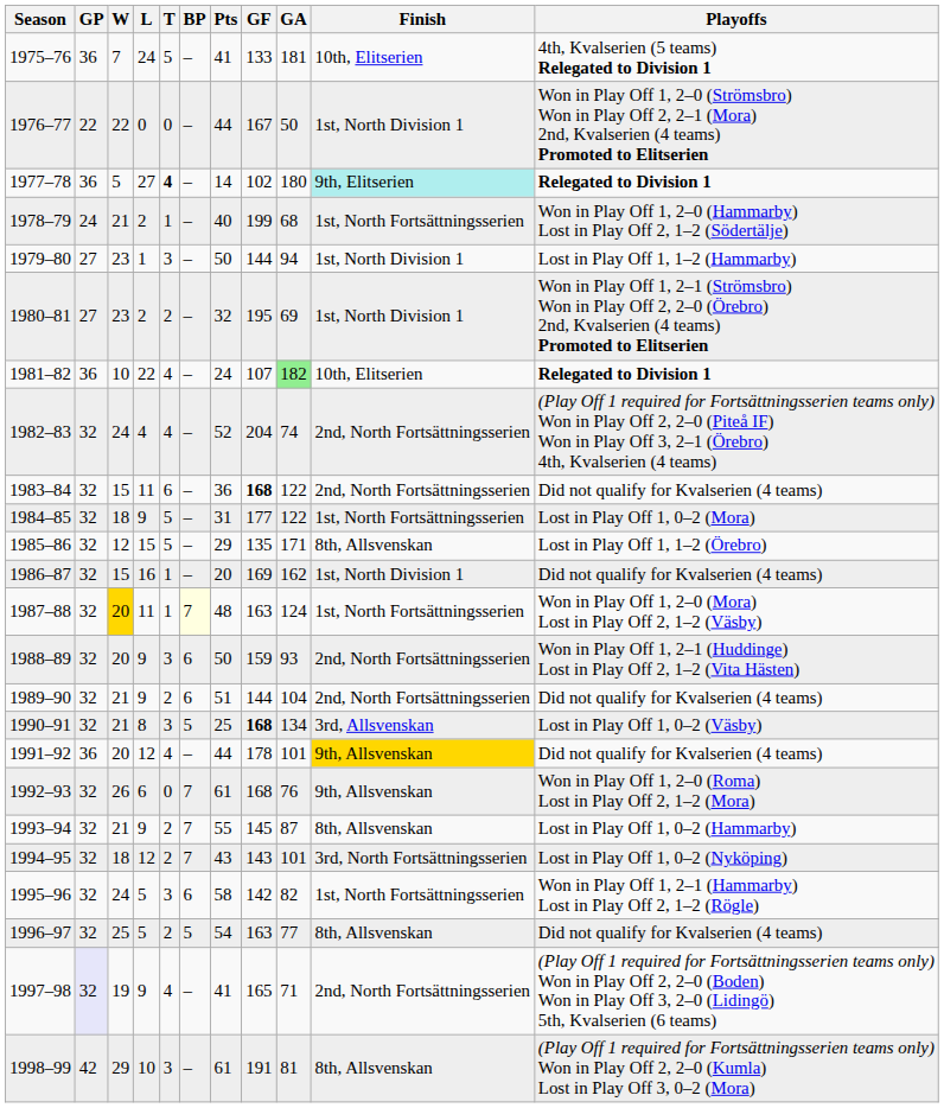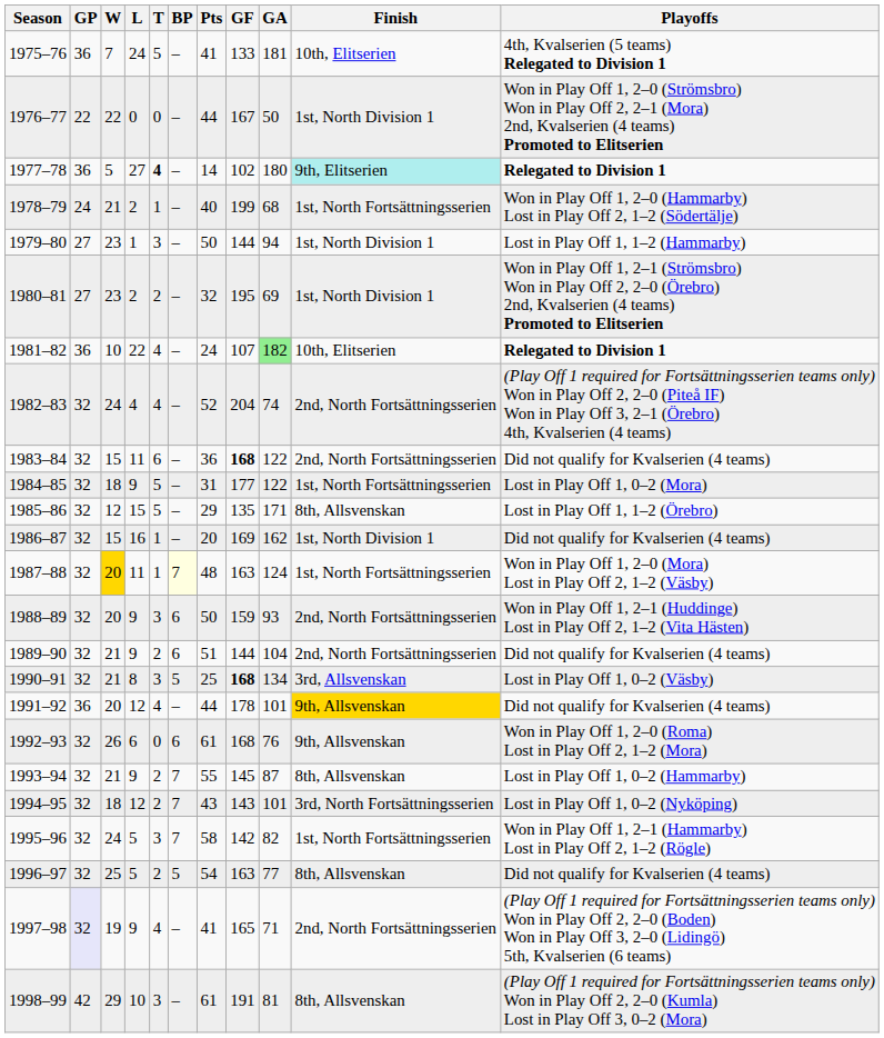1992–93 | BP: 7 -> 6
1995–96 | BP: 6 -> 7
